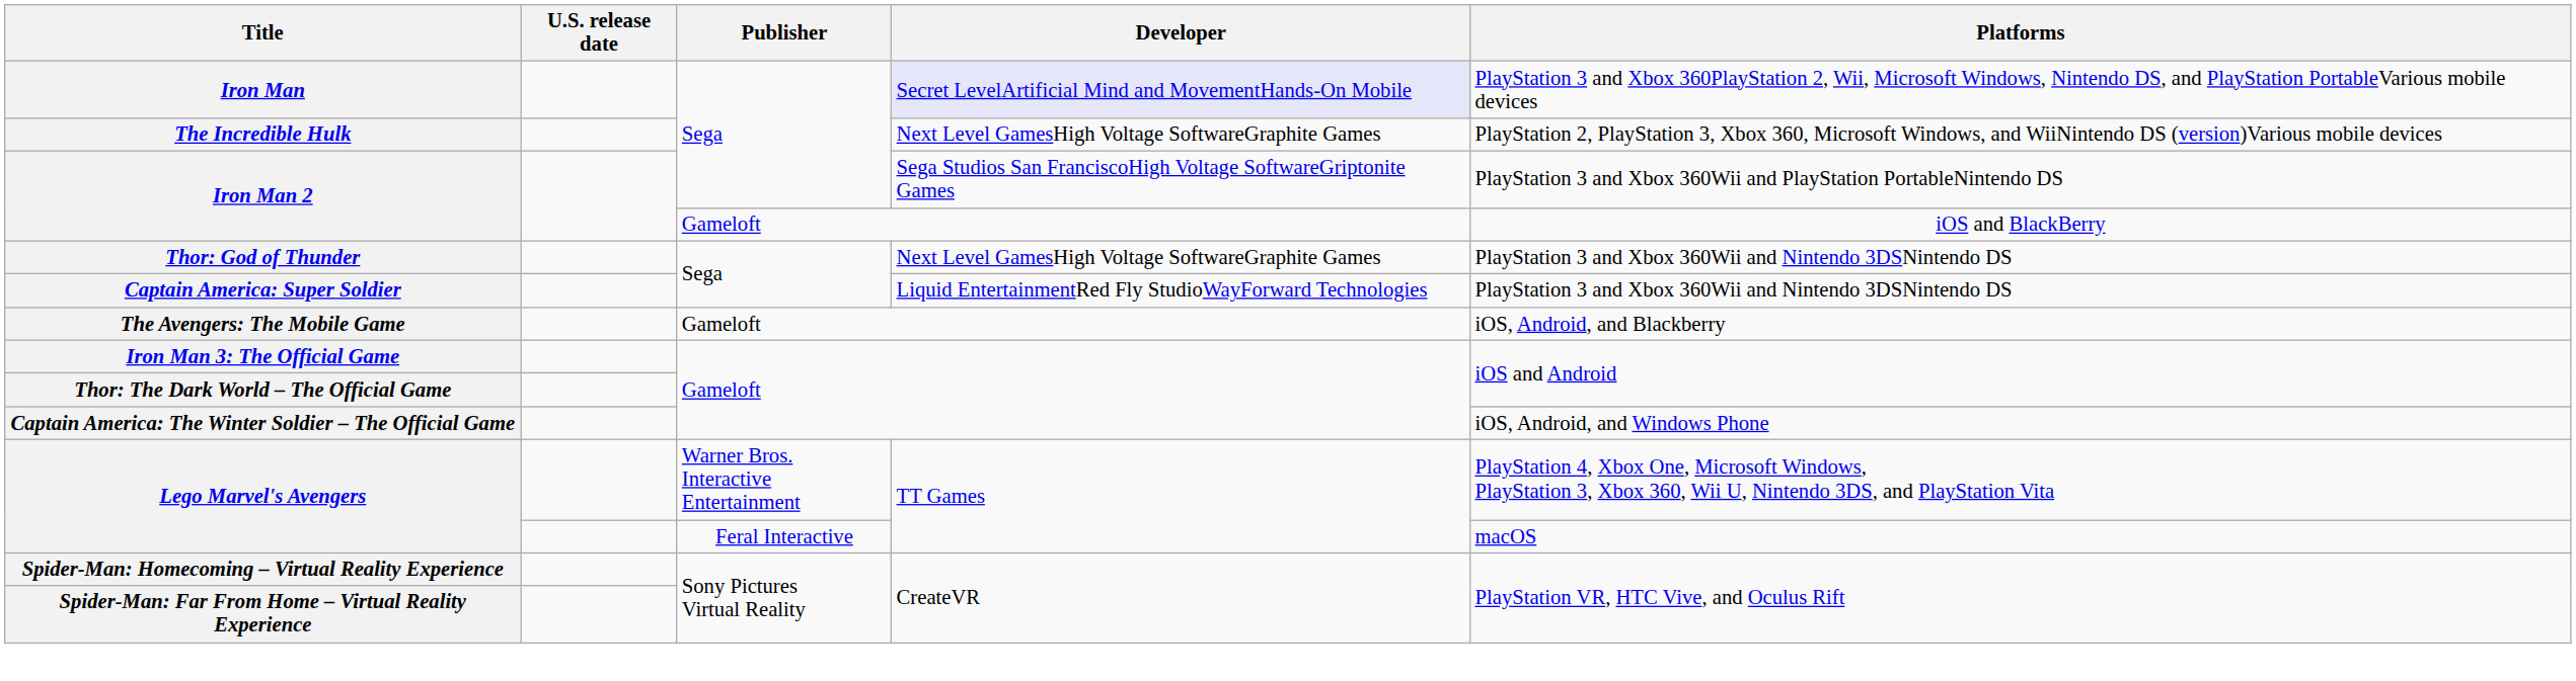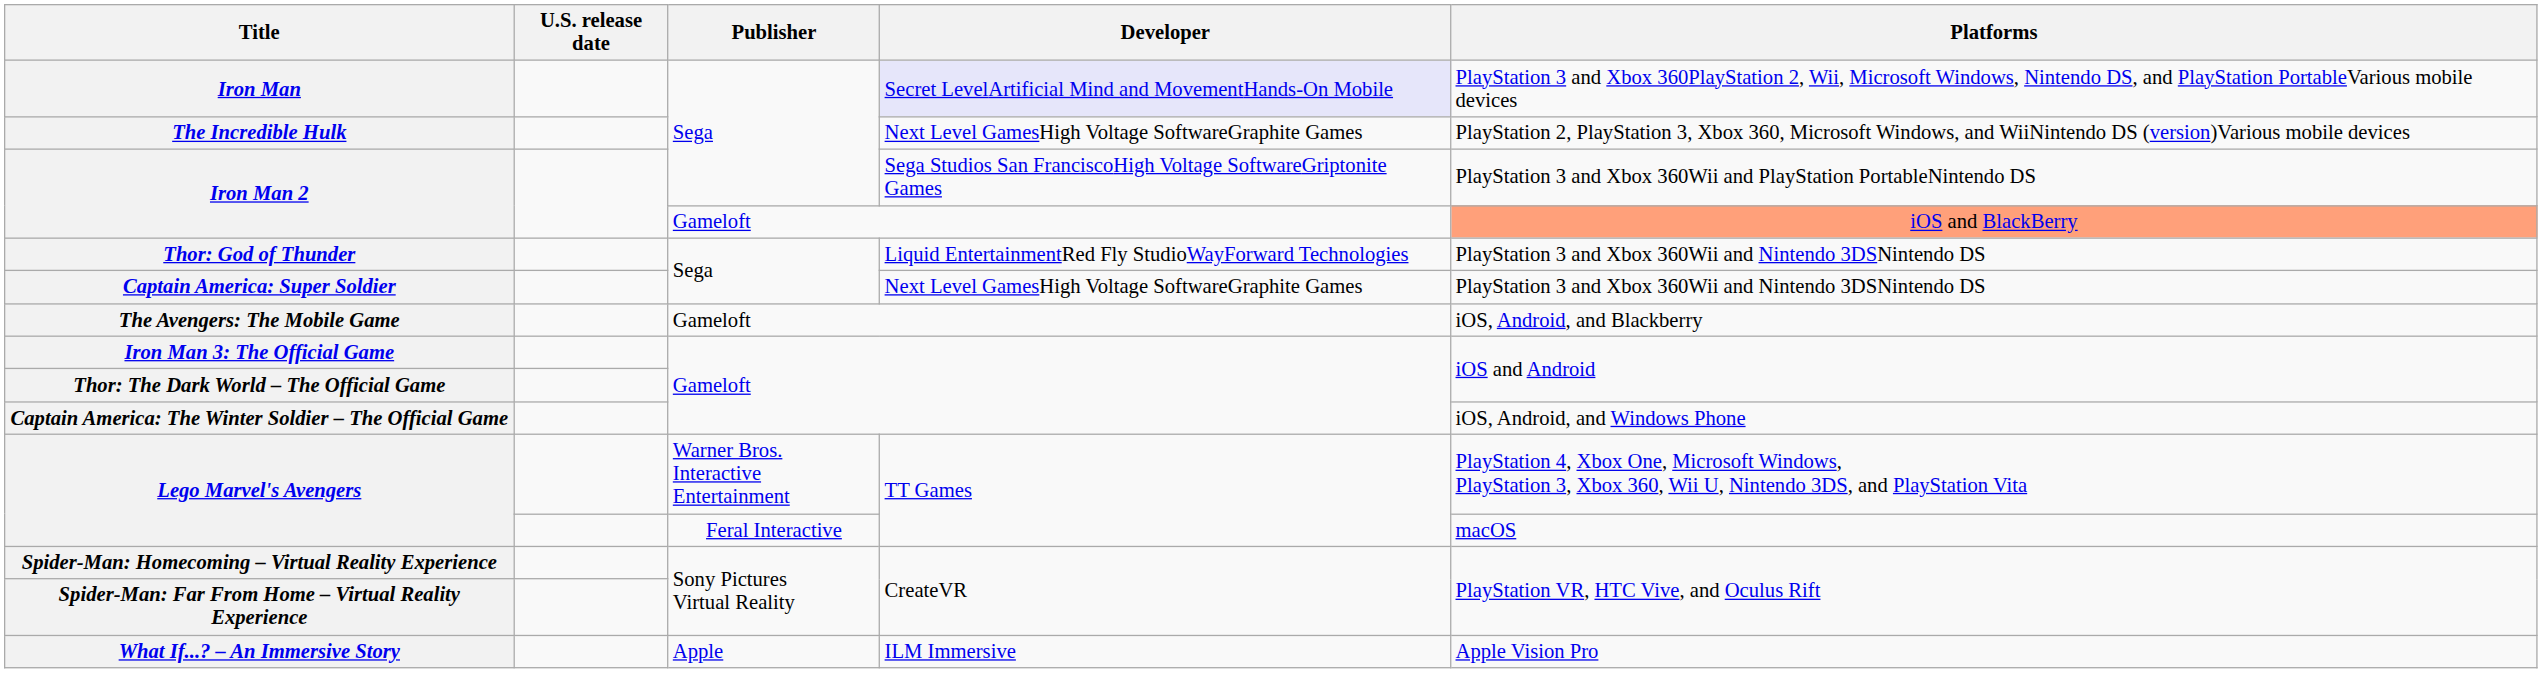Iron Man 2 / Gameloft | Platforms: no background -> lightsalmon background
Thor: God of Thunder | Developer: Next Level GamesHigh Voltage SoftwareGraphite Games -> Liquid EntertainmentRed Fly StudioWayForward Technologies
Captain America: Super Soldier | Developer: Liquid EntertainmentRed Fly StudioWayForward Technologies -> Next Level GamesHigh Voltage SoftwareGraphite Games
+ row: What If...? – An Immersive Story | Apple | ILM Immersive | Apple Vision Pro
